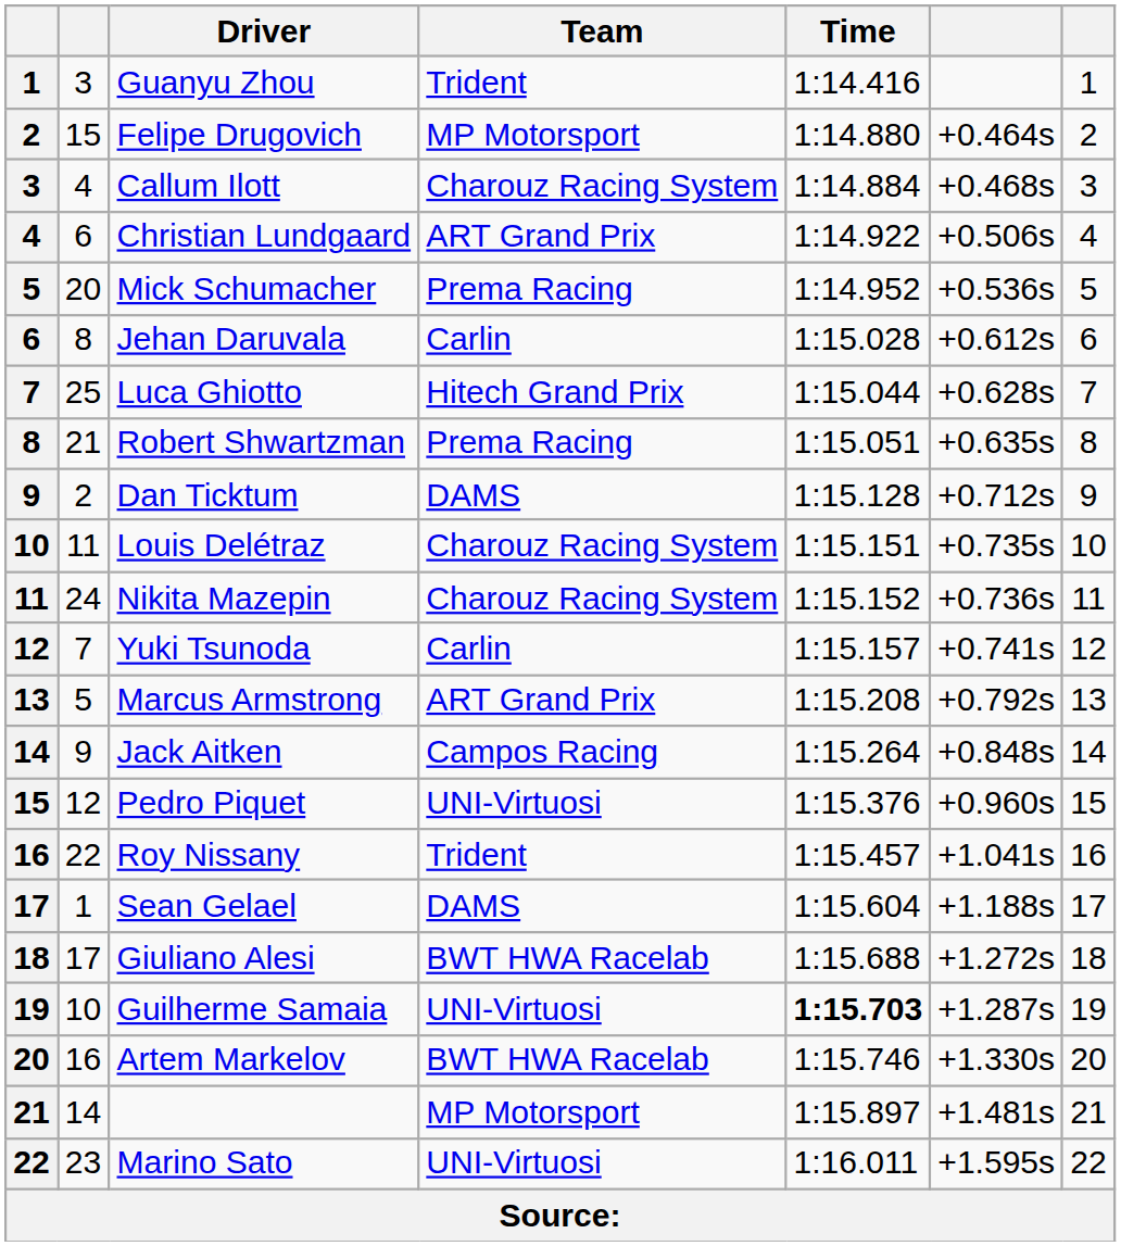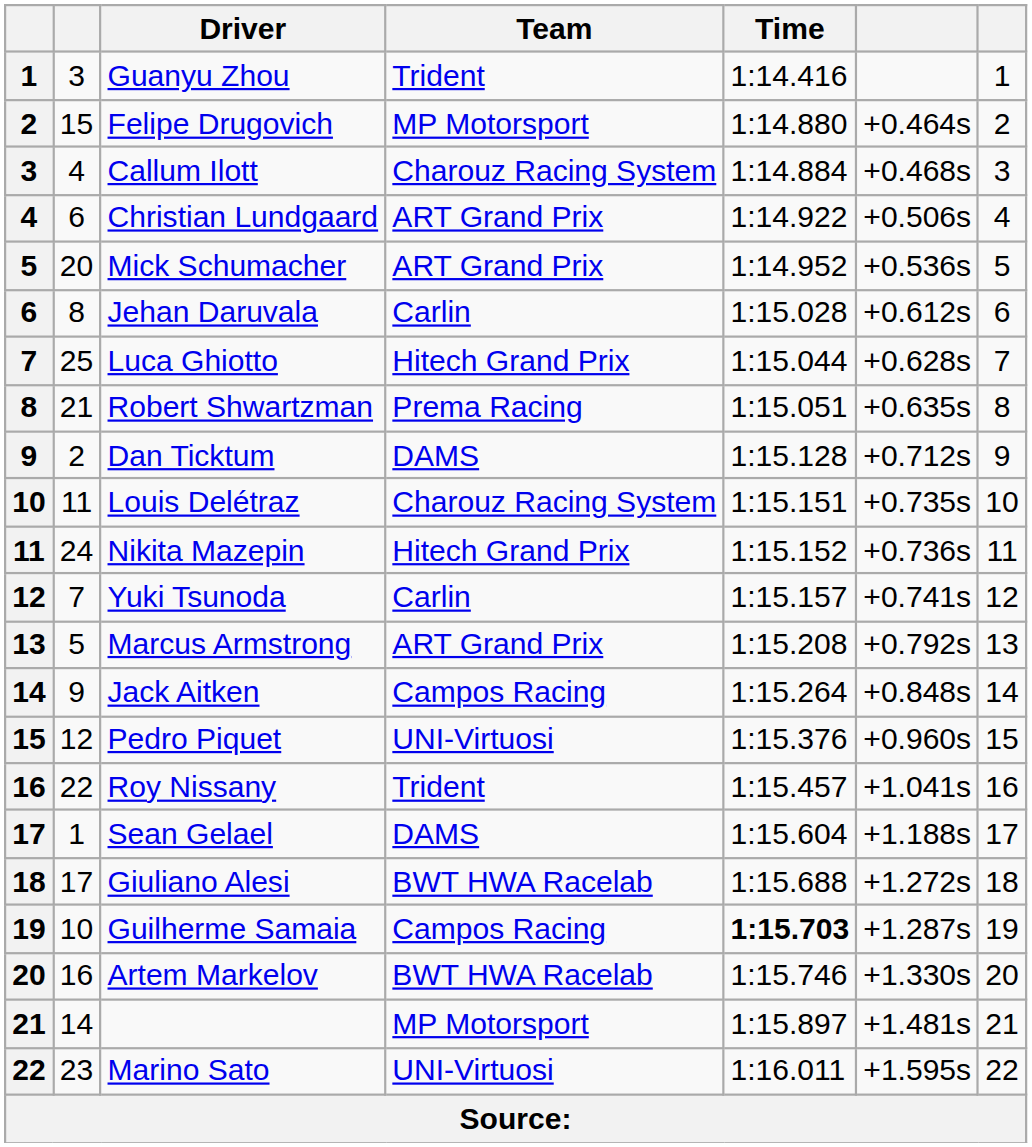Mick Schumacher | Team: Prema Racing -> ART Grand Prix
Nikita Mazepin | Team: Charouz Racing System -> Hitech Grand Prix
Guilherme Samaia | Team: UNI-Virtuosi -> Campos Racing
